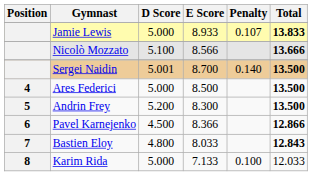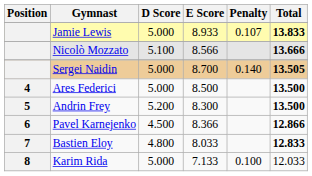Sergei Naidin | D Score: 5.001 -> 5.000
Sergei Naidin | Total: 13.500 -> 13.505
Bastien Eloy | Total: 12.843 -> 12.833
